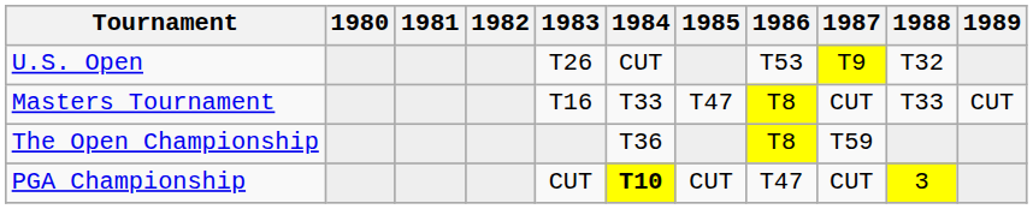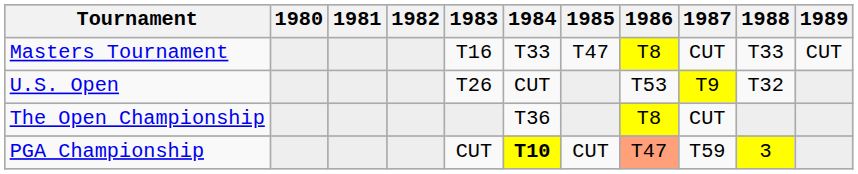rows swapped: Masters Tournament <-> U.S. Open
The Open Championship | 1987: T59 -> CUT
PGA Championship | 1986: no background -> lightsalmon background
PGA Championship | 1987: CUT -> T59
